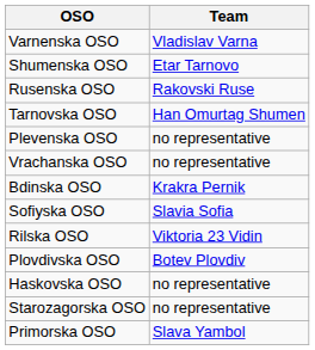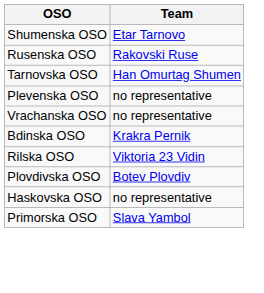- row: Varnenska OSO | Vladislav Varna
- row: Sofiyska OSO | Slavia Sofia
- row: Starozagorska OSO | no representative
